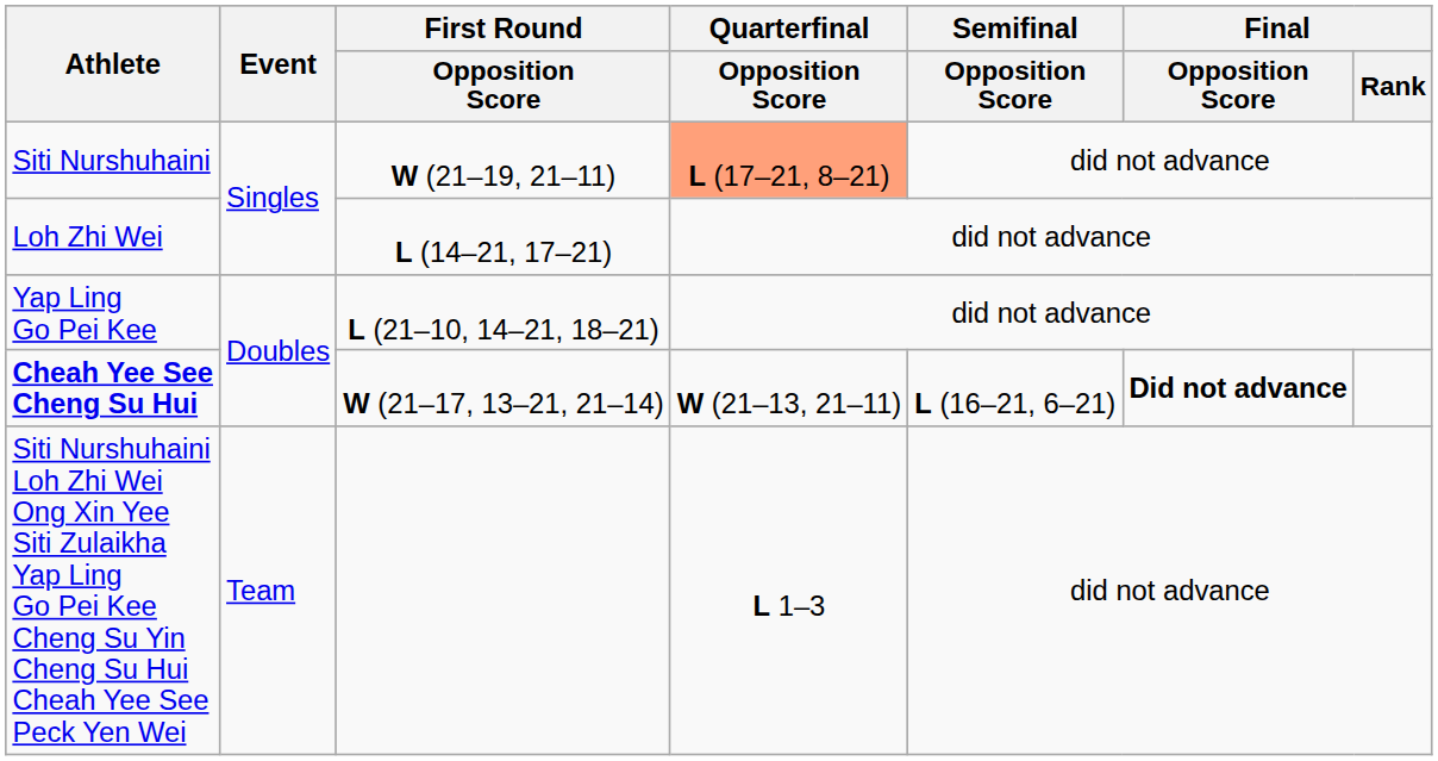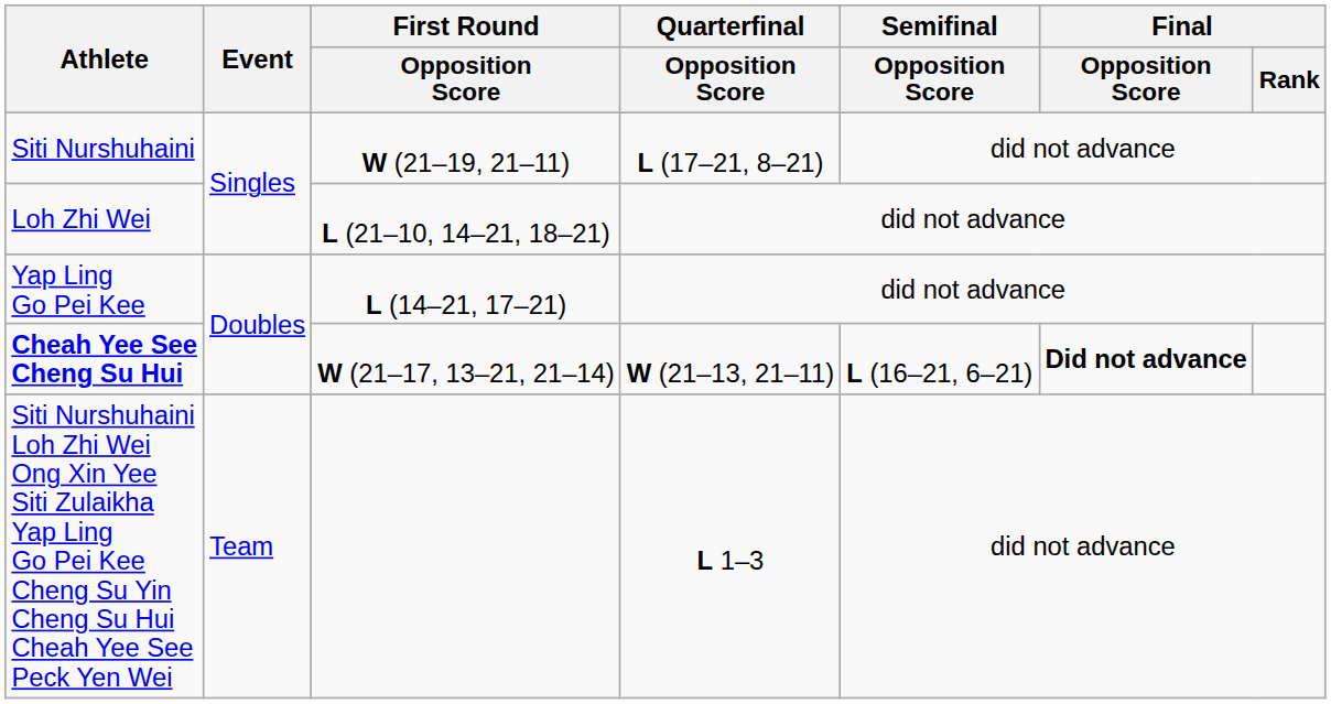Siti Nurshuhaini | Quarterfinal / Opposition Score: lightsalmon background -> no background
Loh Zhi Wei | First Round / Opposition Score: L (14–21, 17–21) -> L (21–10, 14–21, 18–21)
Yap Ling Go Pei Kee | First Round / Opposition Score: L (21–10, 14–21, 18–21) -> L (14–21, 17–21)
